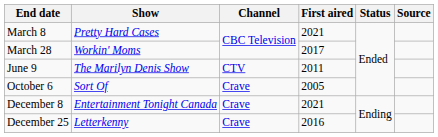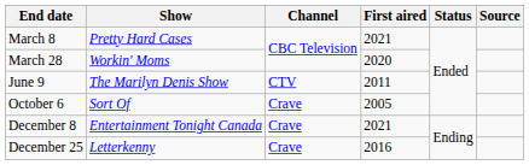March 28 | First aired: 2017 -> 2020
